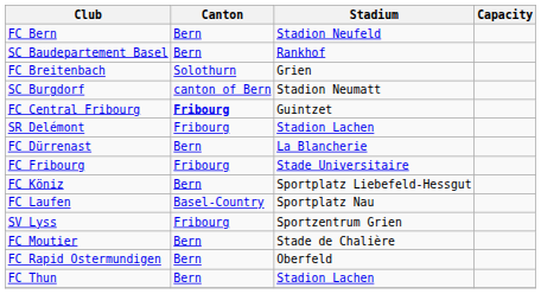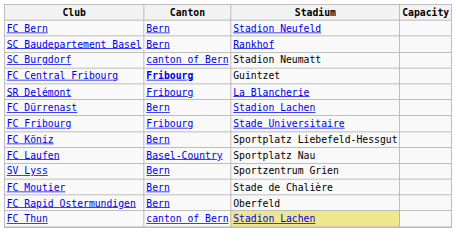- row: FC Breitenbach | Solothurn | Grien
SR Delémont | Stadium: Stadion Lachen -> La Blancherie
FC Dürrenast | Stadium: La Blancherie -> Stadion Lachen
SV Lyss | Canton: Fribourg -> Bern
FC Thun | Canton: Bern -> canton of Bern
FC Thun | Stadium: no background -> khaki background
